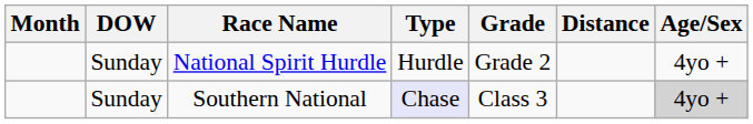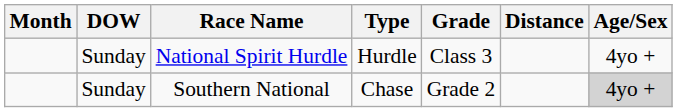National Spirit Hurdle | Grade: Grade 2 -> Class 3
Southern National | Type: lavender background -> no background
Southern National | Grade: Class 3 -> Grade 2
